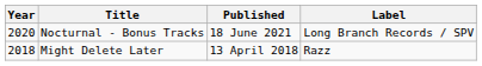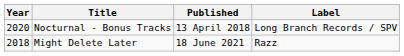Nocturnal - Bonus Tracks | Published: 18 June 2021 -> 13 April 2018
Might Delete Later | Published: 13 April 2018 -> 18 June 2021
